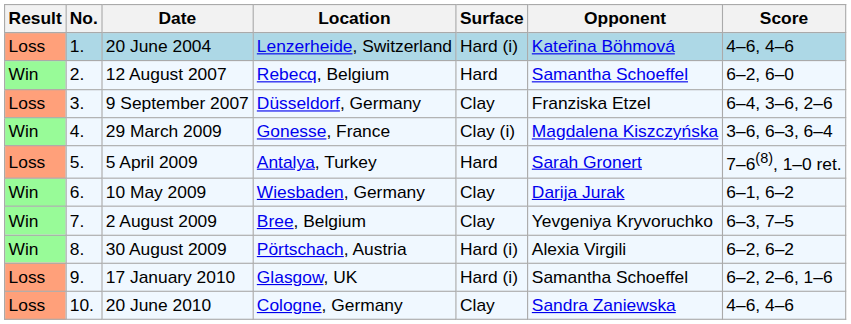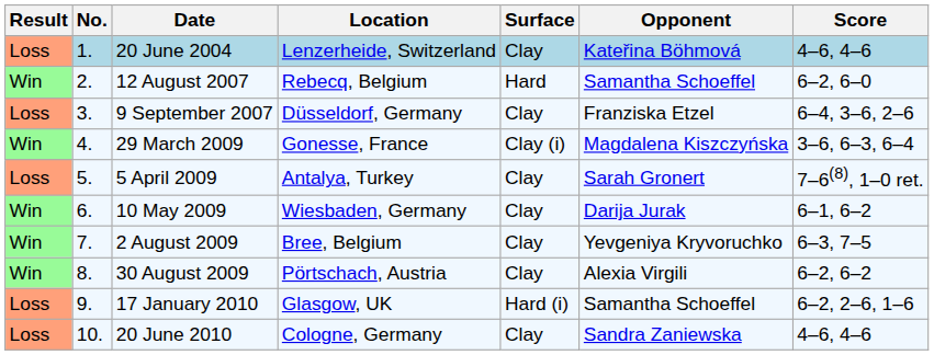20 June 2004 | Surface: Hard (i) -> Clay
5 April 2009 | Surface: Hard -> Clay
30 August 2009 | Surface: Hard (i) -> Clay
